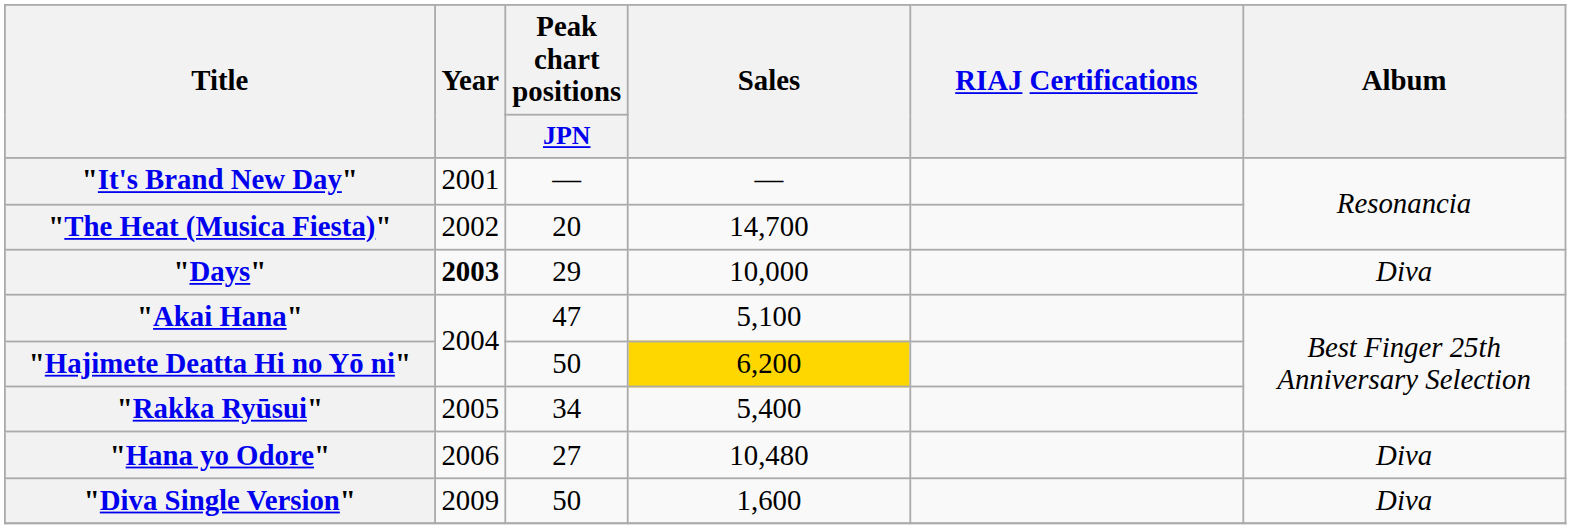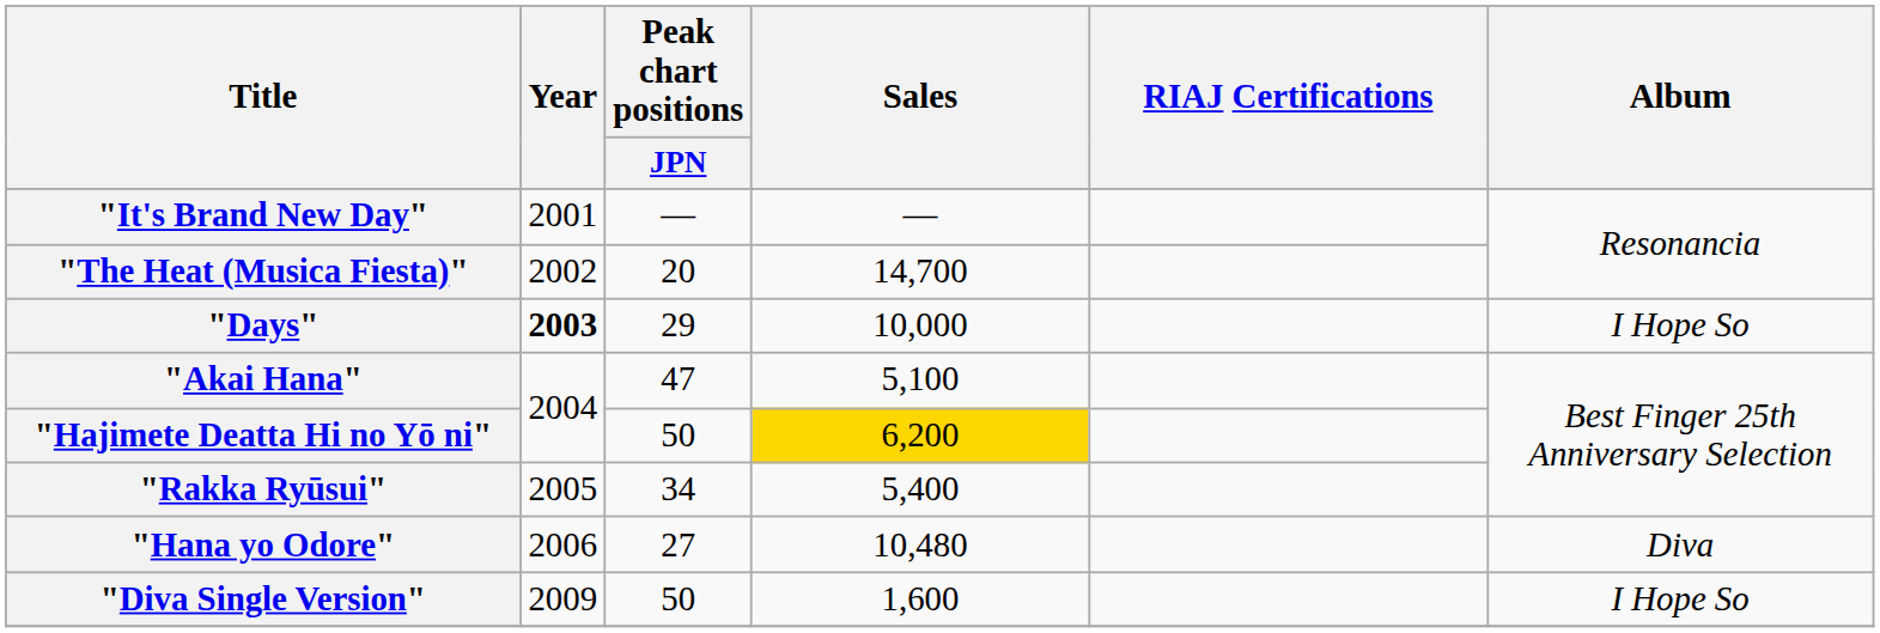"Days" | Album: Diva -> I Hope So
"Diva Single Version" | Album: Diva -> I Hope So
